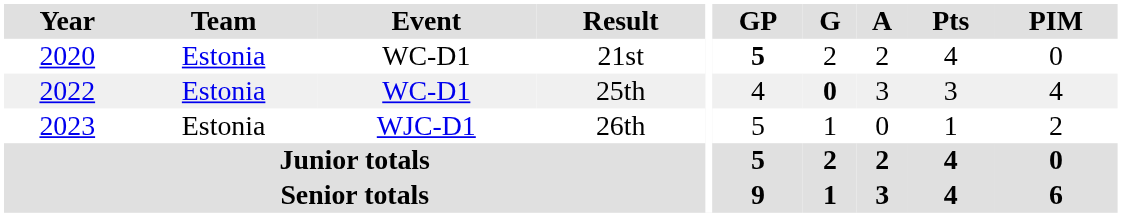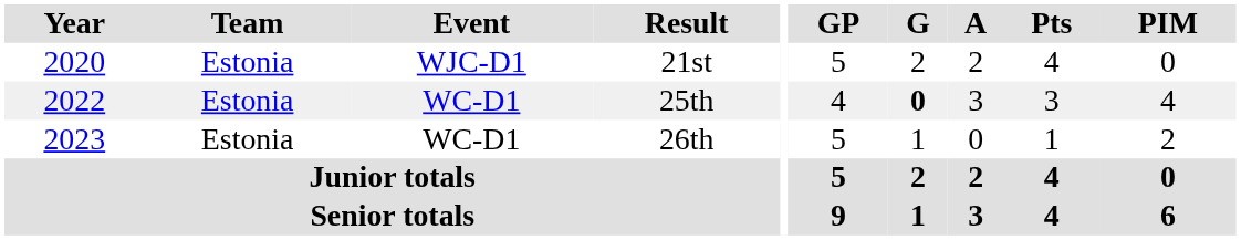21st | Event: WC-D1 -> WJC-D1
21st | GP: bold -> normal
26th | Event: WJC-D1 -> WC-D1
